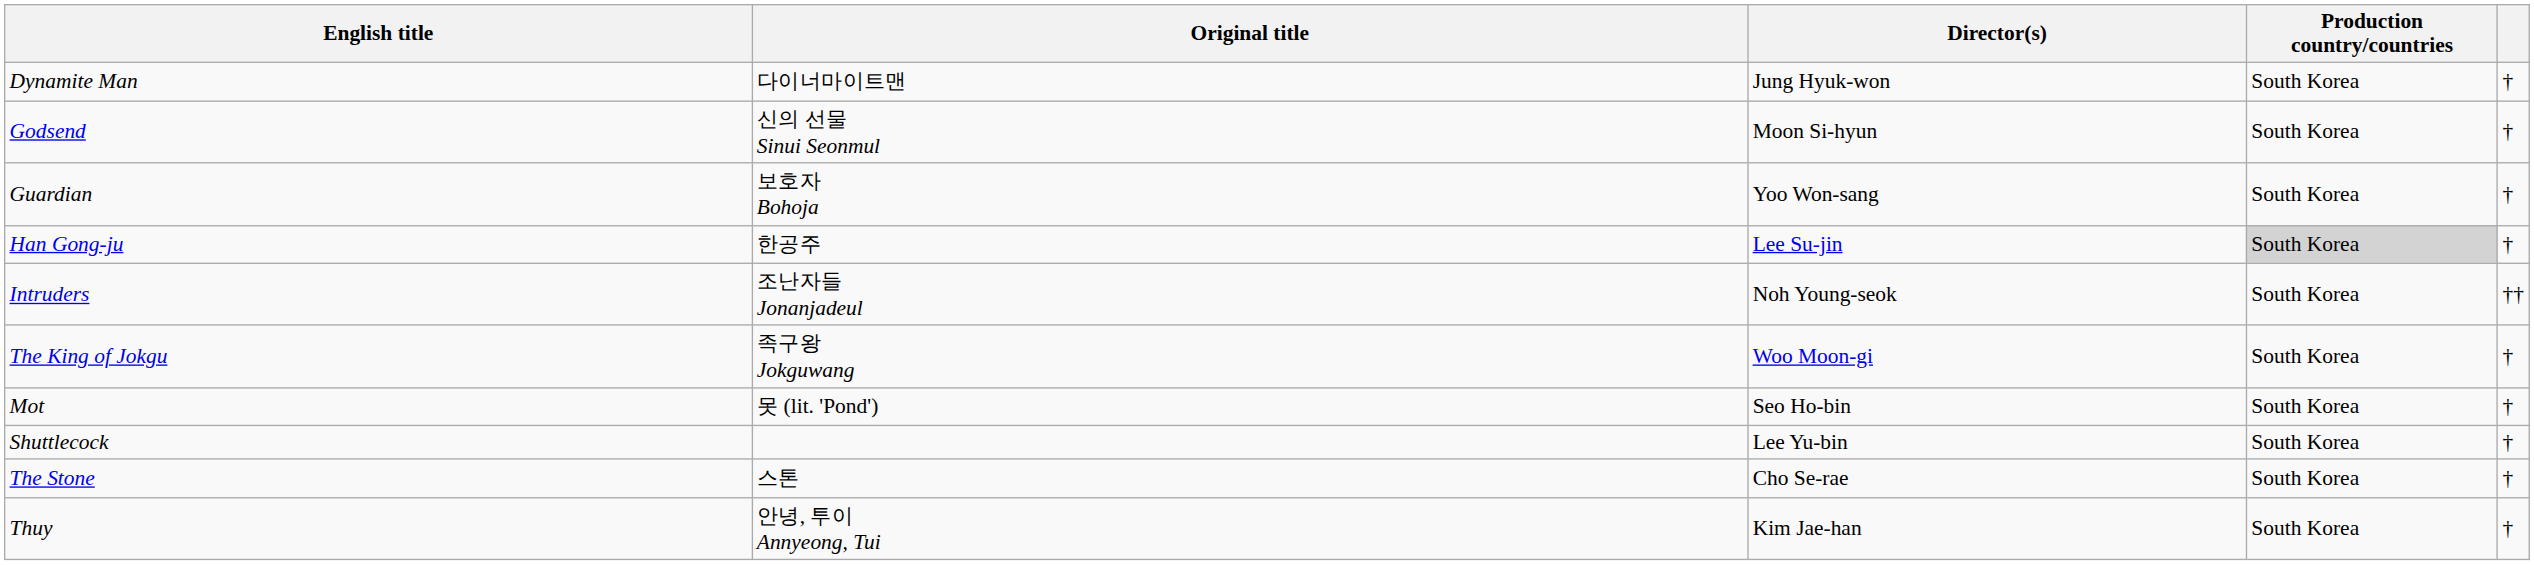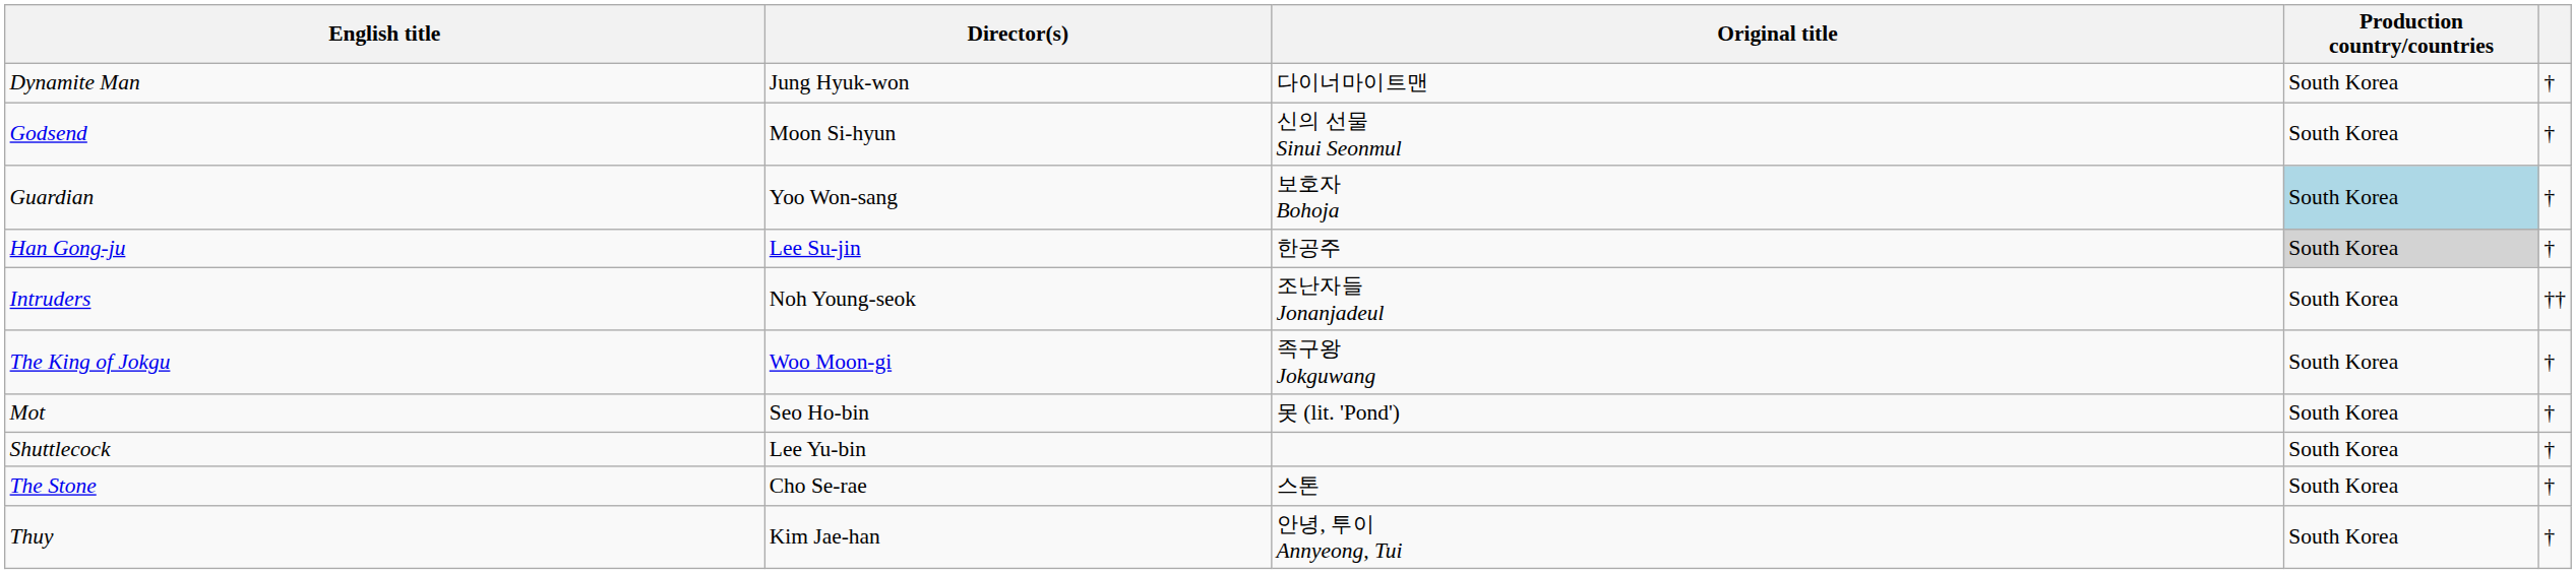columns swapped: Original title <-> Director(s)
Guardian | Production country/countries: no background -> lightblue background
